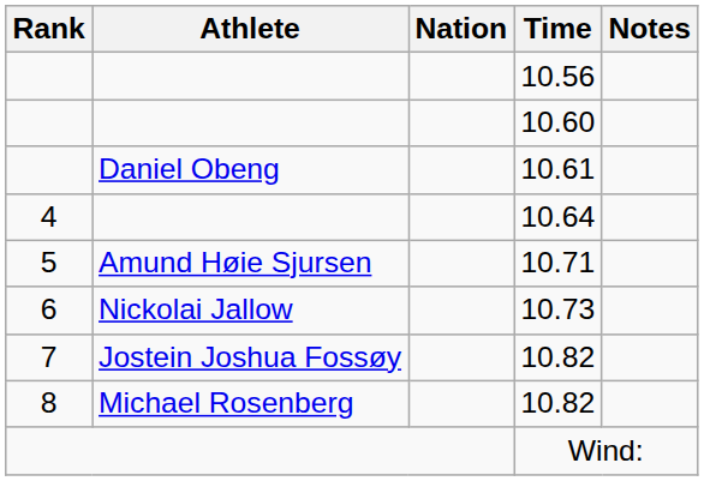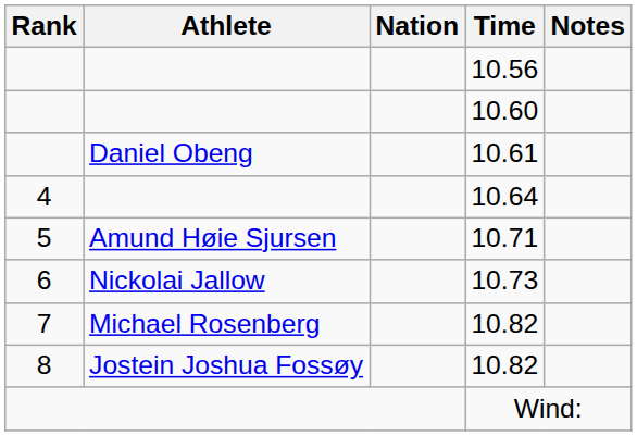7 / 10.82 | Athlete: Jostein Joshua Fossøy -> Michael Rosenberg
8 / 10.82 | Athlete: Michael Rosenberg -> Jostein Joshua Fossøy
